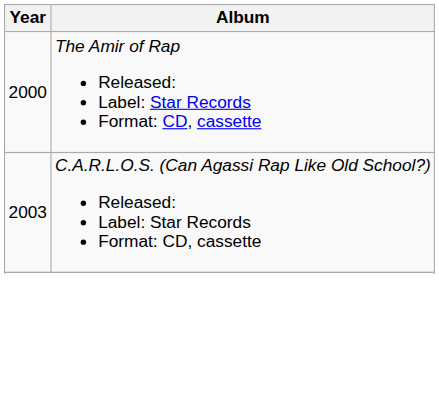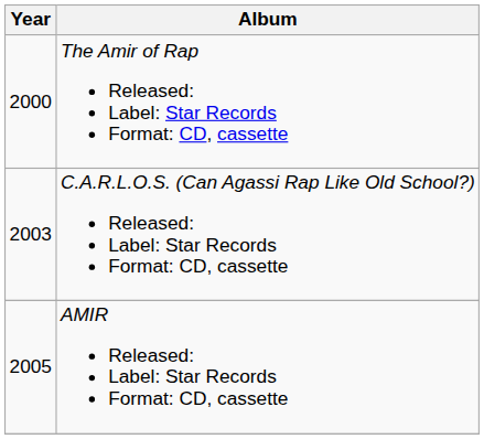+ row: 2005 | AMIR Released: Label: Star Records Format: CD, cassette
